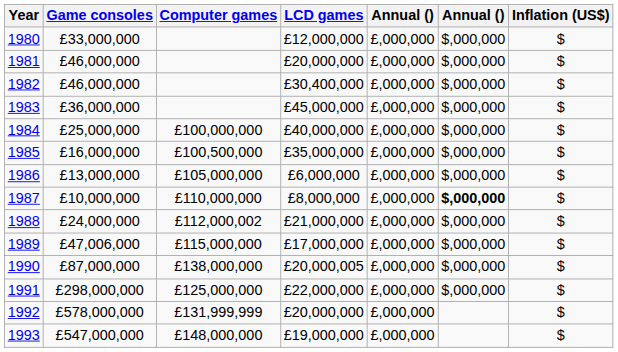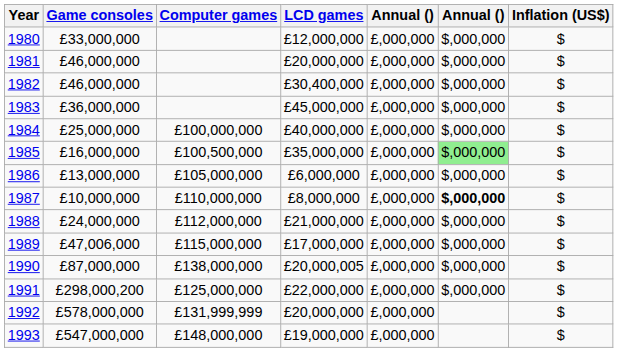1985 | column 6: no background -> lightgreen background
1988 | Computer games: £112,000,002 -> £112,000,000
1991 | Game consoles: £298,000,000 -> £298,000,200
